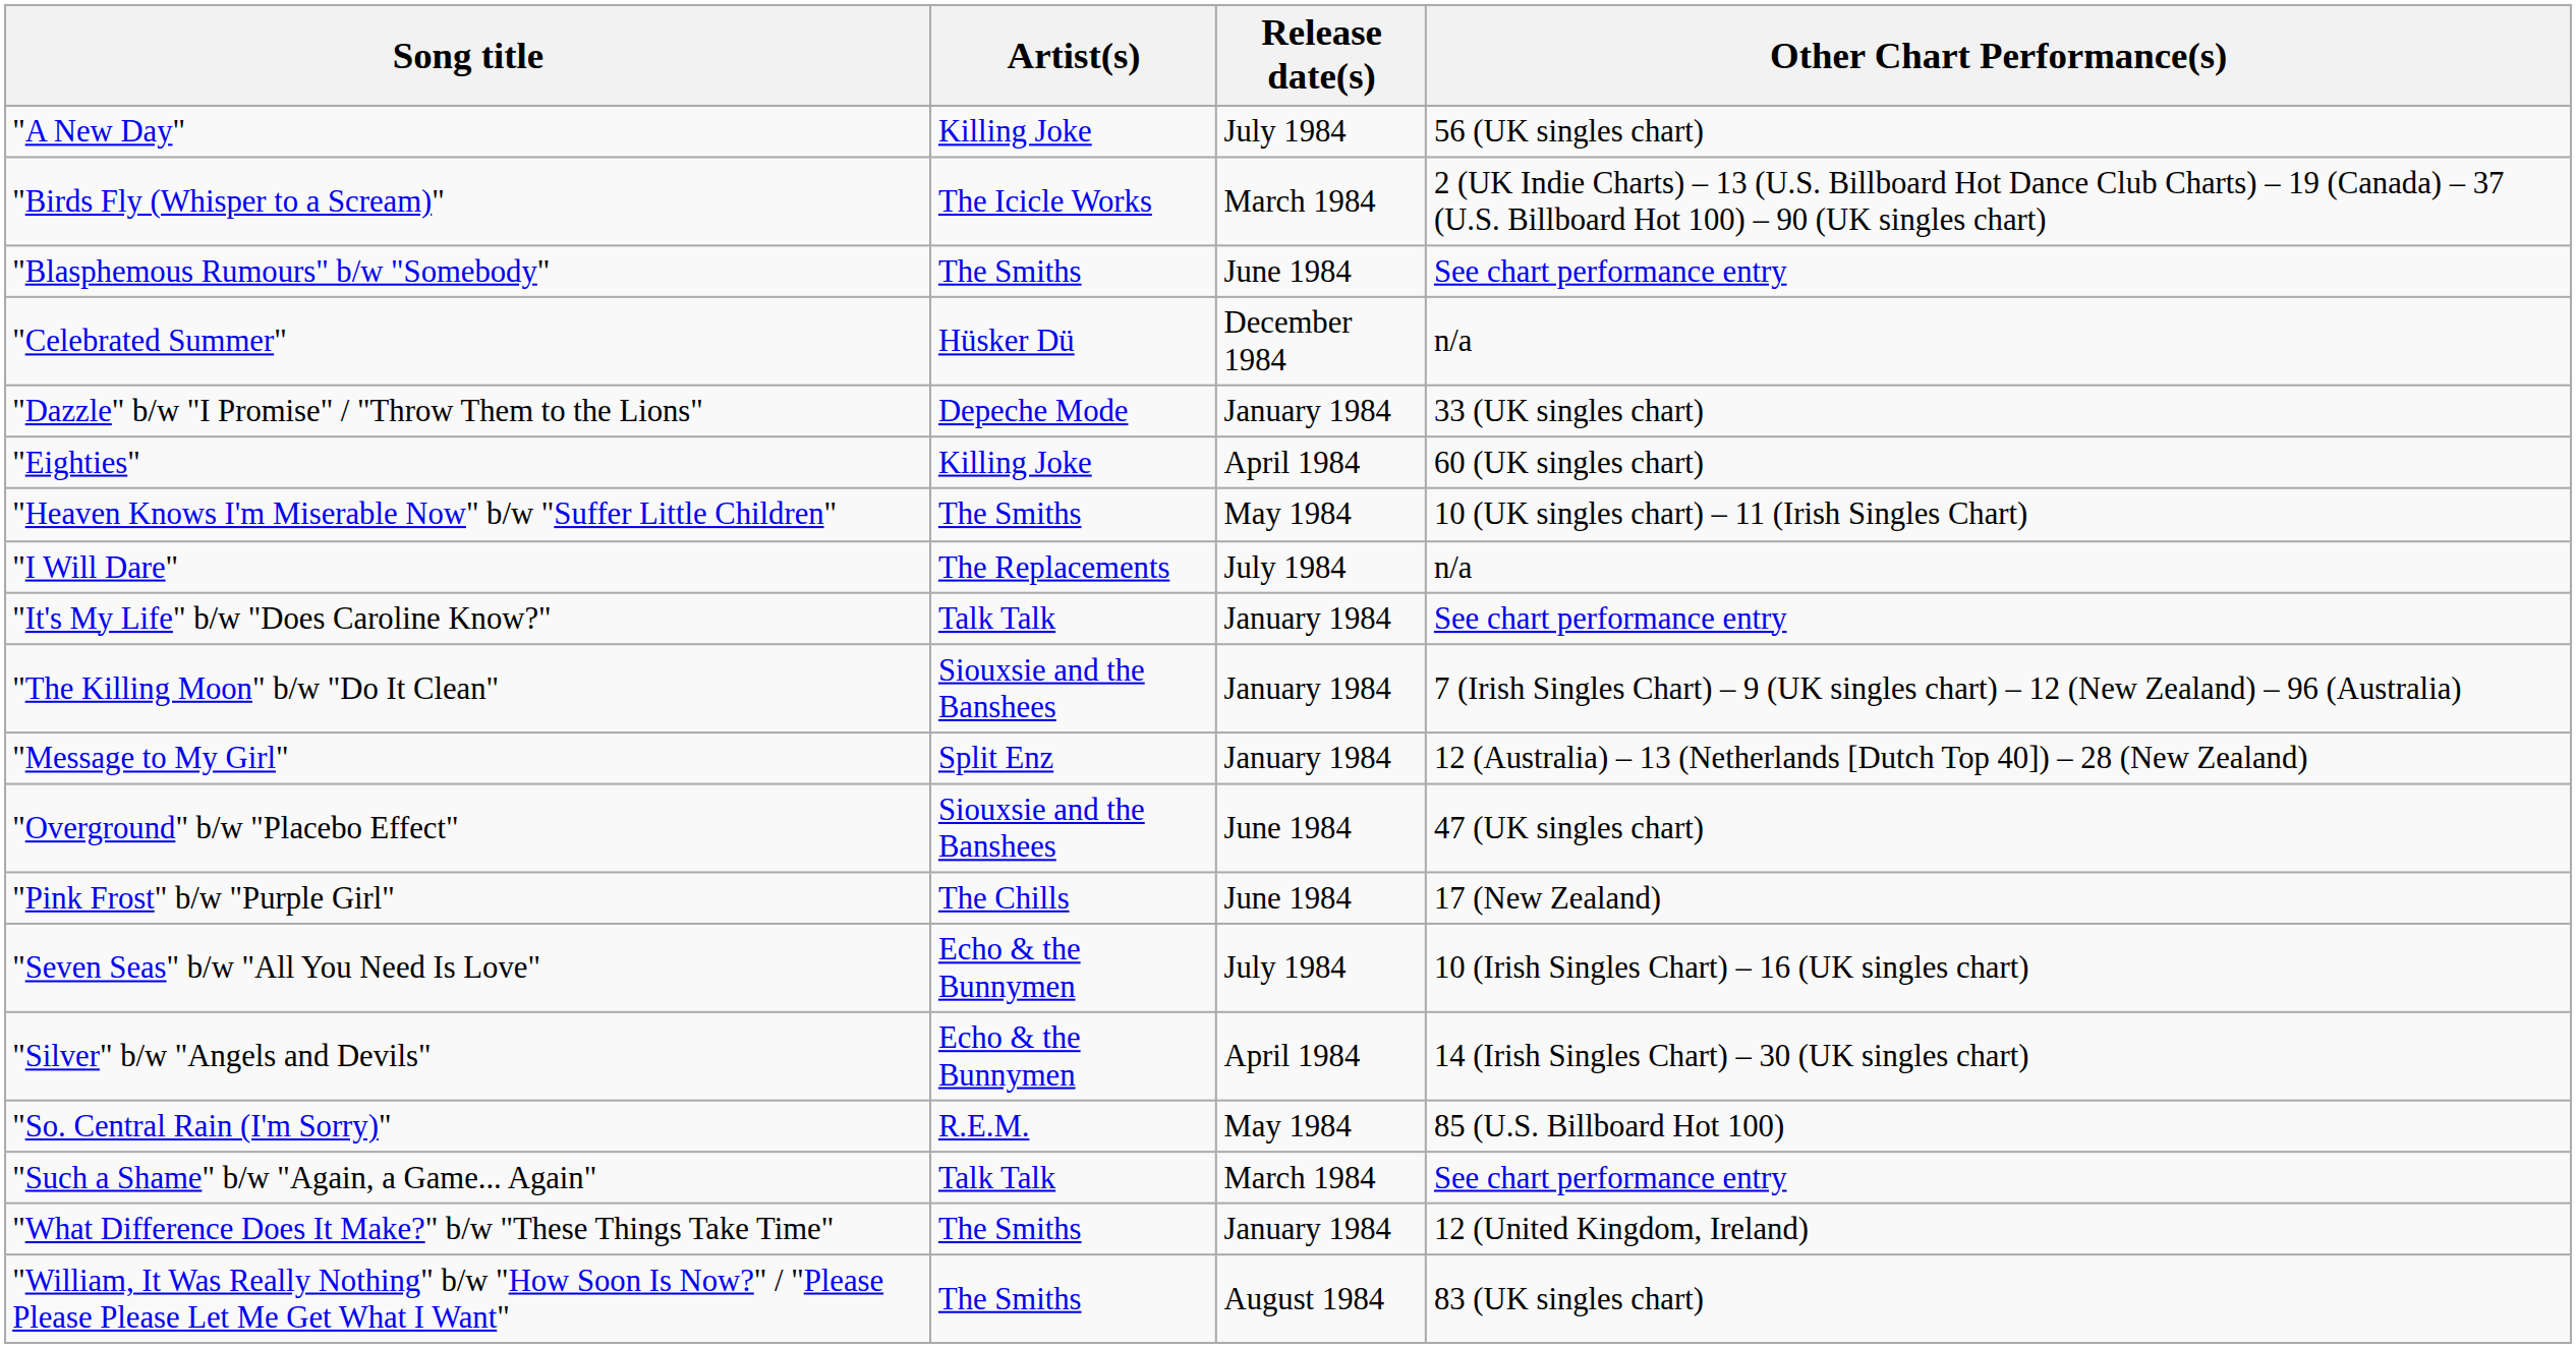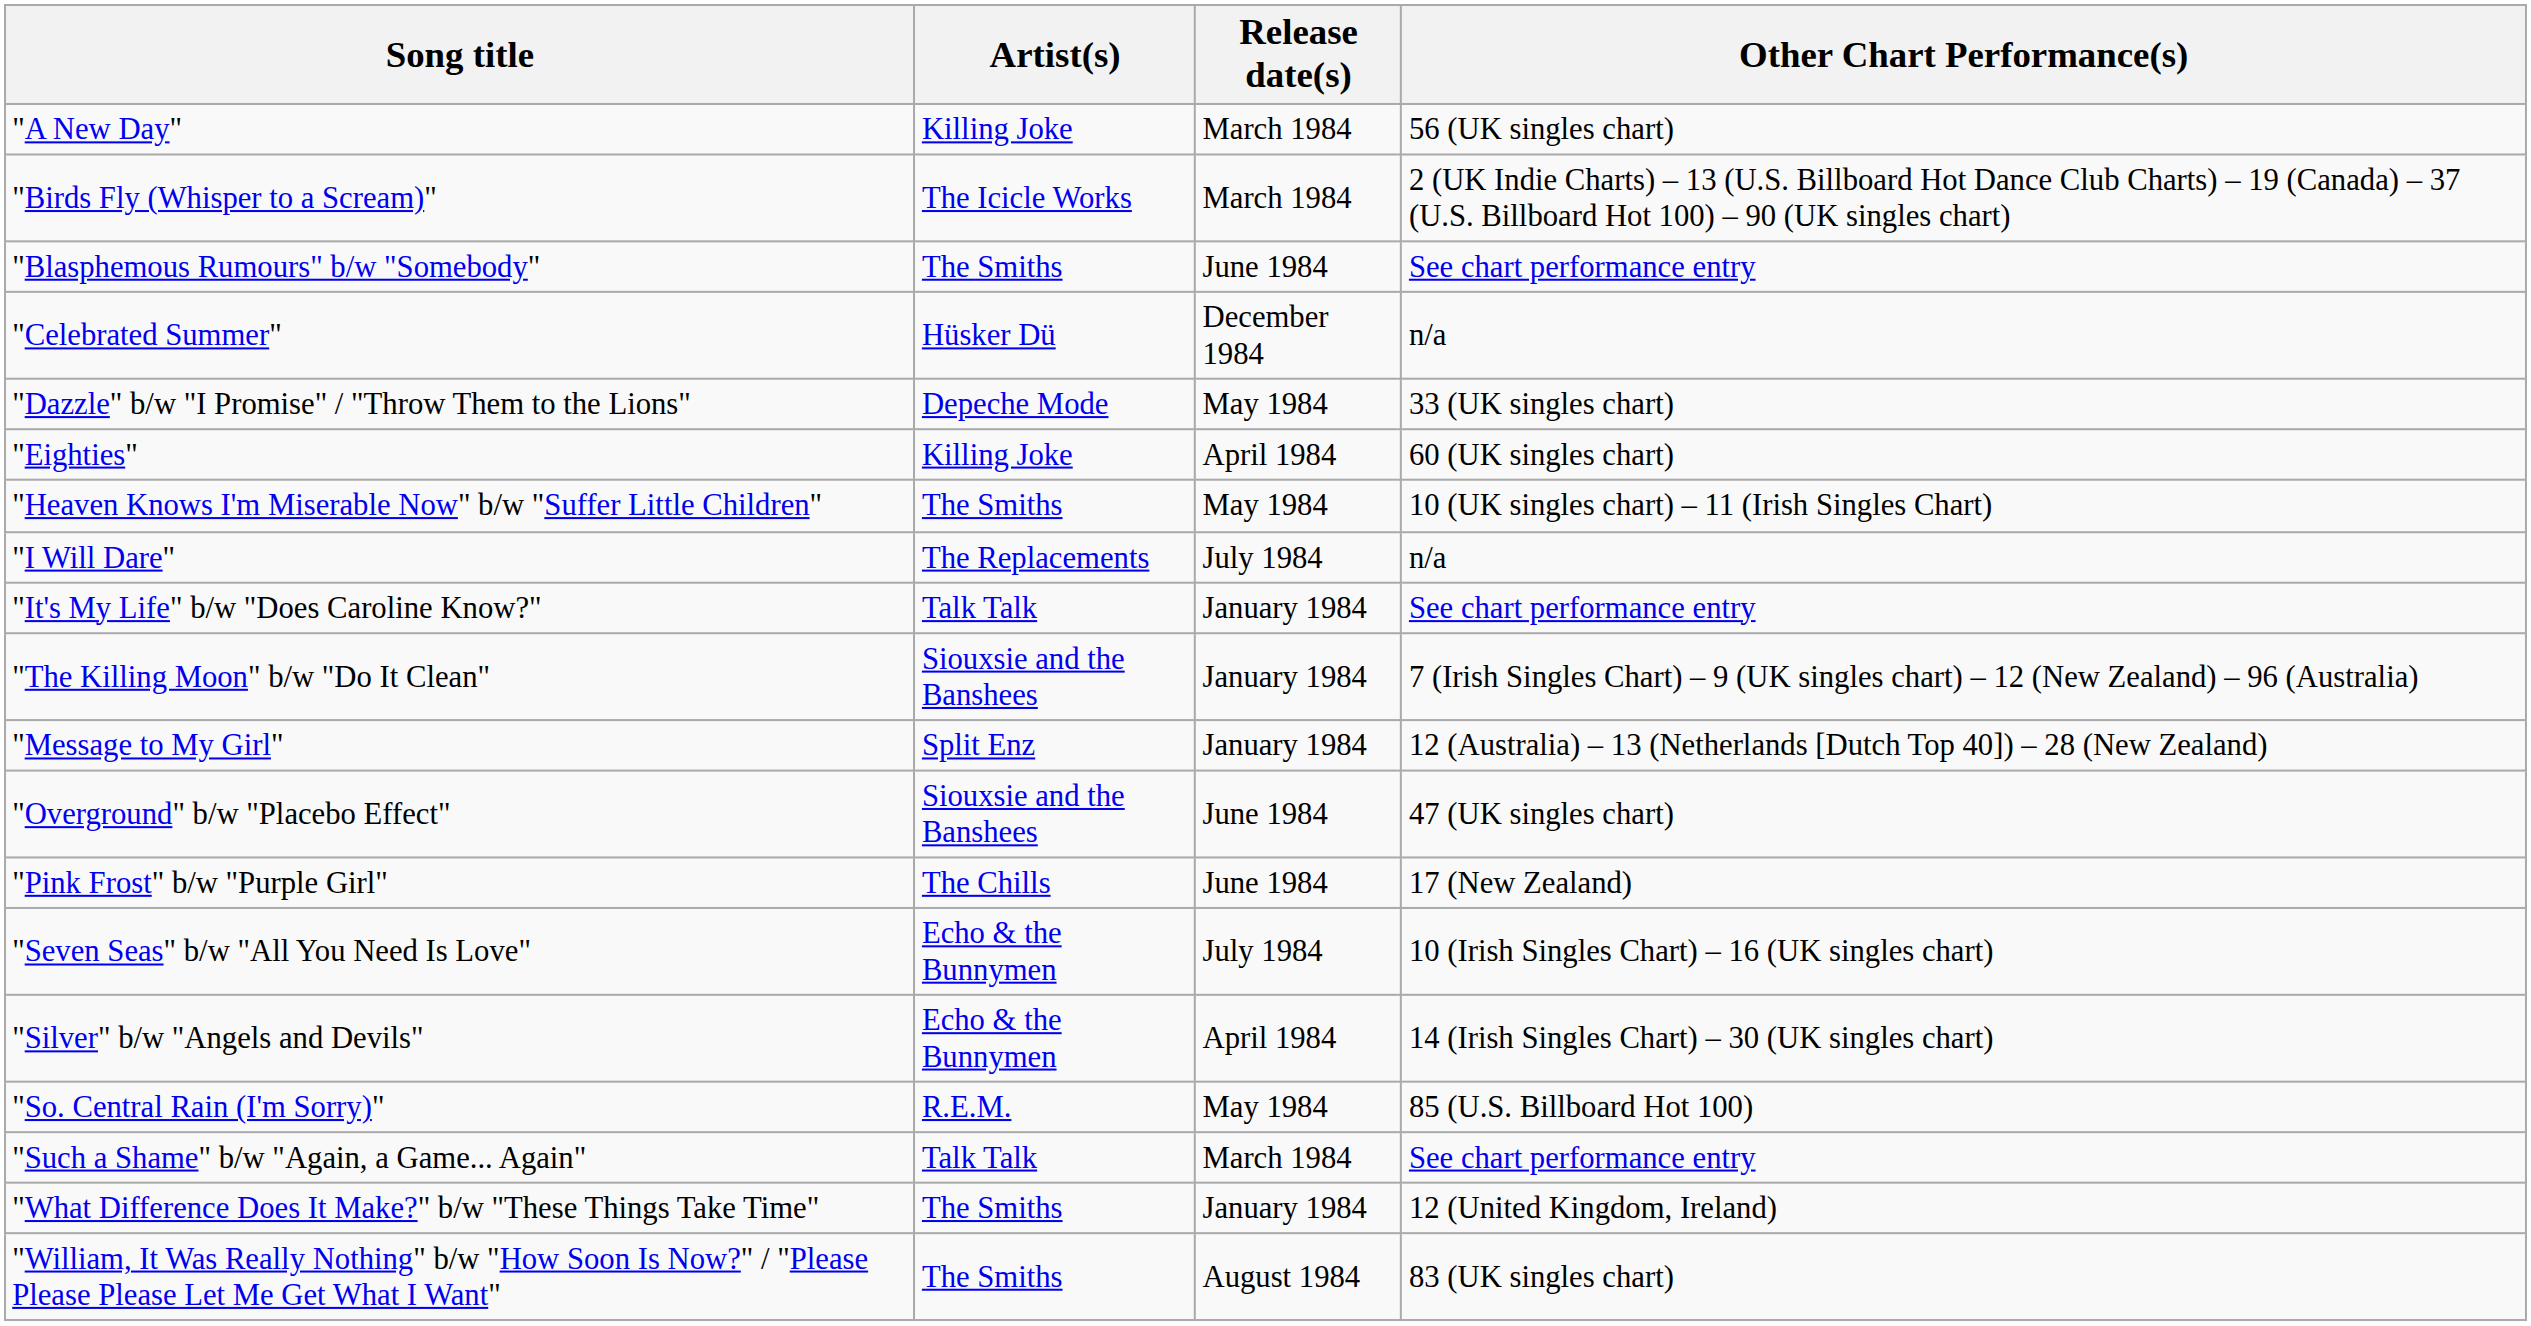"A New Day" | Release date(s): July 1984 -> March 1984
"Dazzle" b/w "I Promise" / "Throw Them to the Lions" | Release date(s): January 1984 -> May 1984
